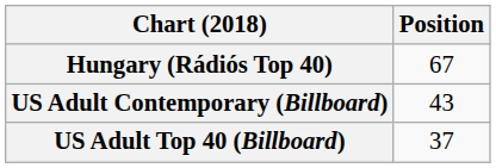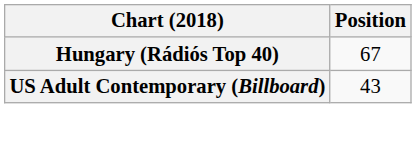- row: US Adult Top 40 (Billboard) | 37
